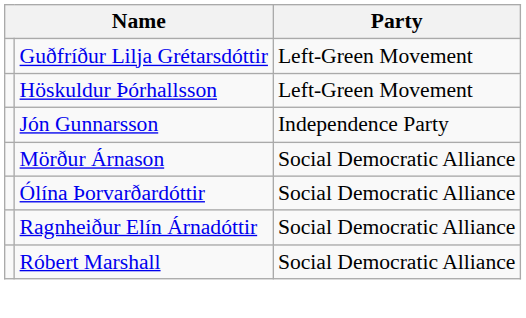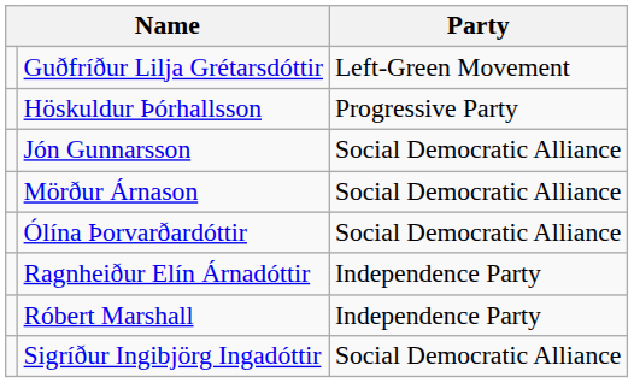Höskuldur Þórhallsson | Party: Left-Green Movement -> Progressive Party
Jón Gunnarsson | Party: Independence Party -> Social Democratic Alliance
Ragnheiður Elín Árnadóttir | Party: Social Democratic Alliance -> Independence Party
Róbert Marshall | Party: Social Democratic Alliance -> Independence Party
+ row: Sigríður Ingibjörg Ingadóttir | Social Democratic Alliance
